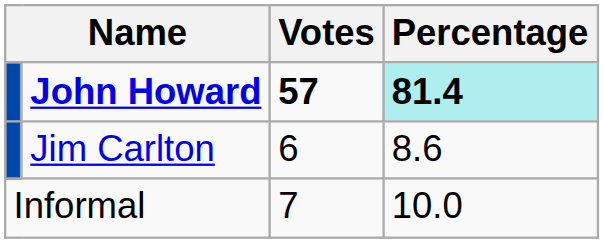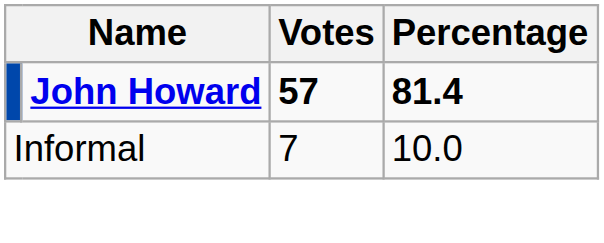John Howard | Percentage: paleturquoise background -> no background
- row: Jim Carlton | 6 | 8.6
